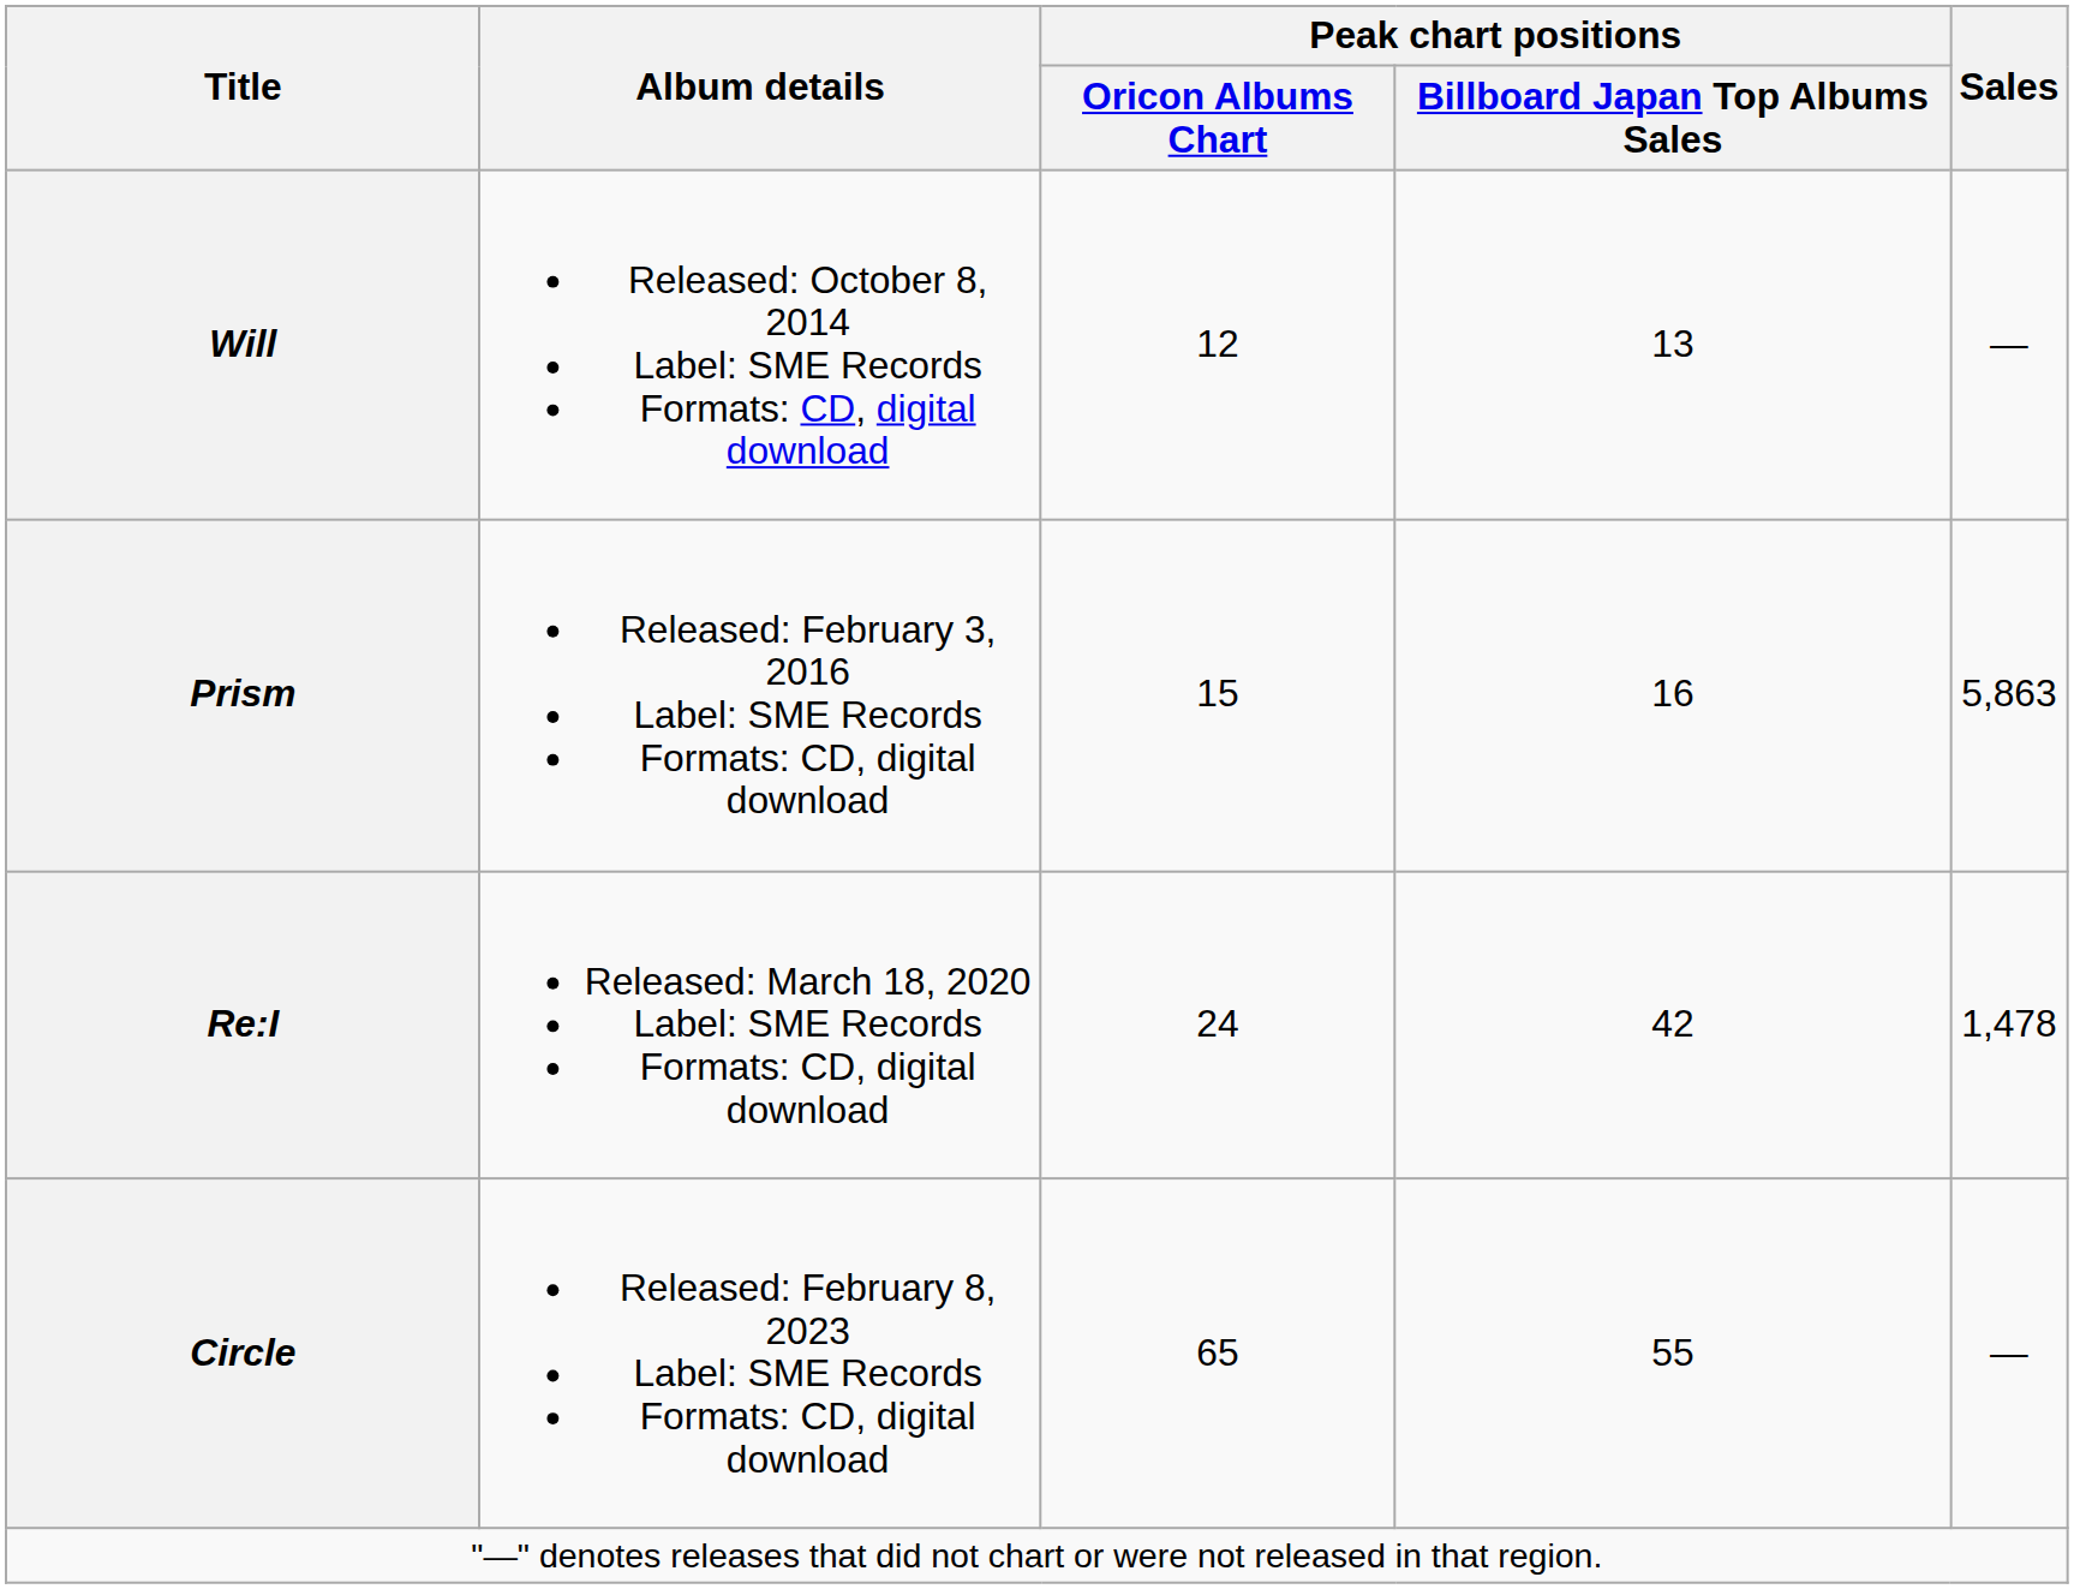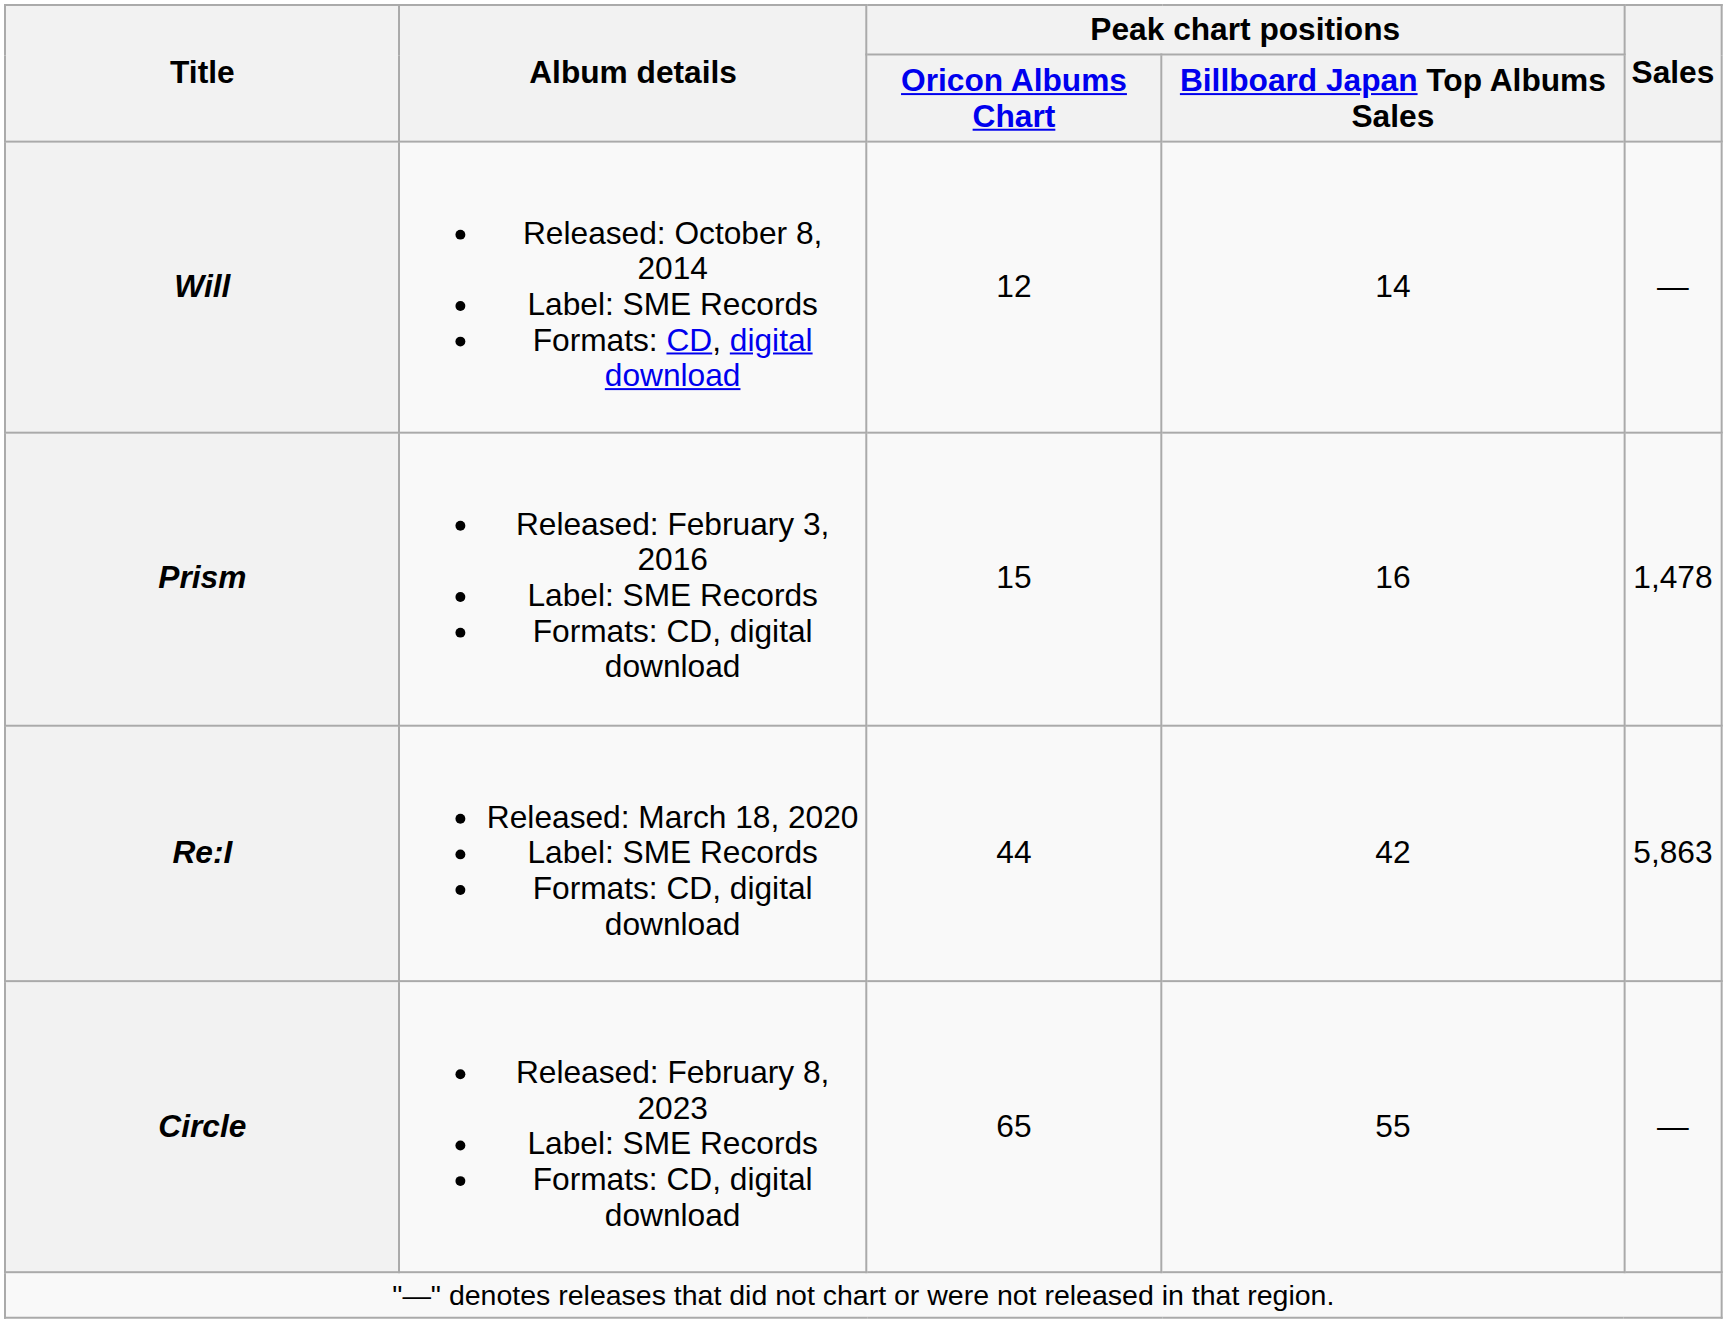Will | Peak chart positions / Billboard Japan Top Albums Sales: 13 -> 14
Prism | Sales: 5,863 -> 1,478
Re:I | Peak chart positions / Oricon Albums Chart: 24 -> 44
Re:I | Sales: 1,478 -> 5,863
